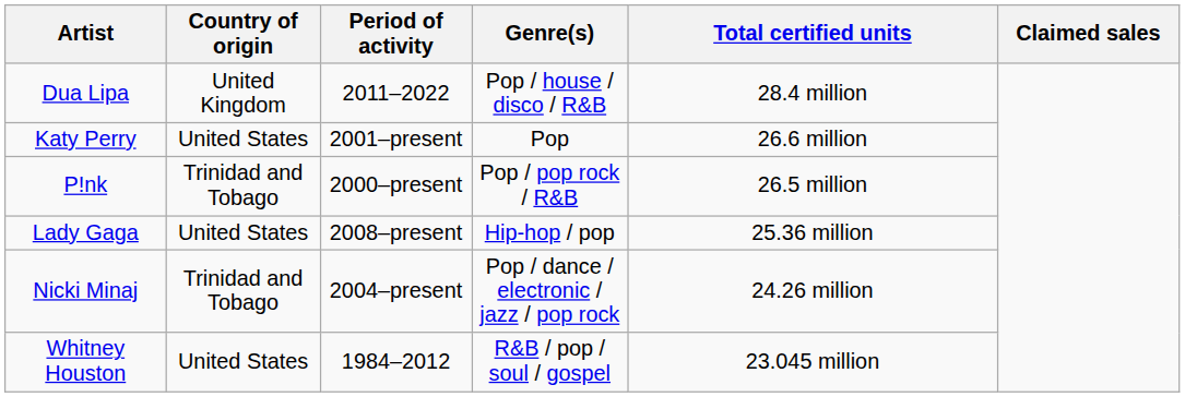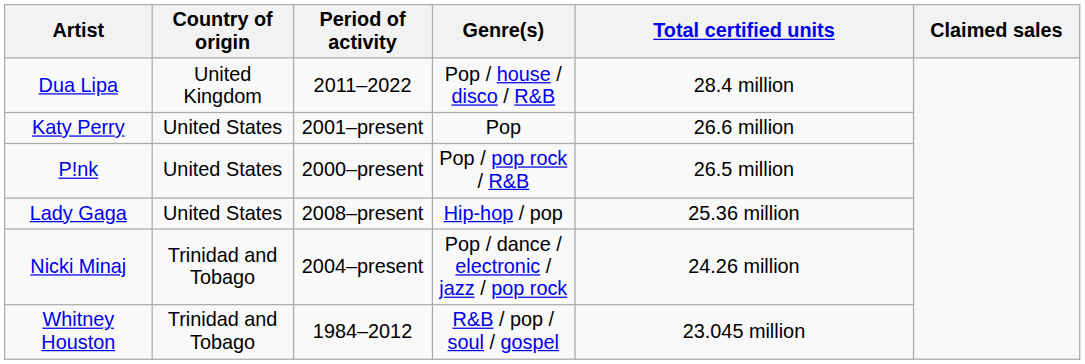P!nk | Country of origin: Trinidad and Tobago -> United States
Whitney Houston | Country of origin: United States -> Trinidad and Tobago
